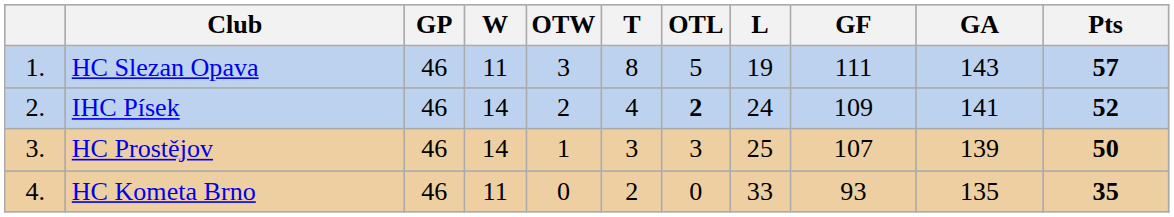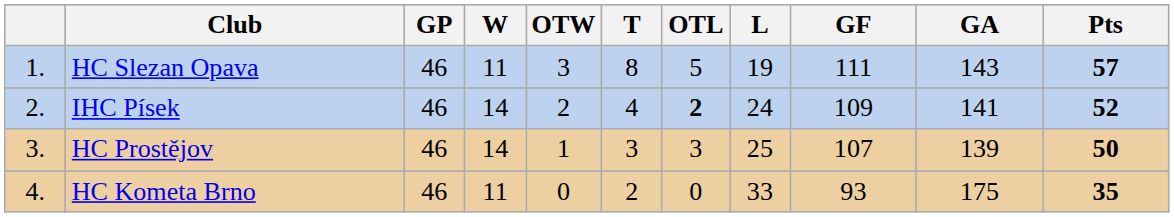HC Kometa Brno | GA: 135 -> 175
